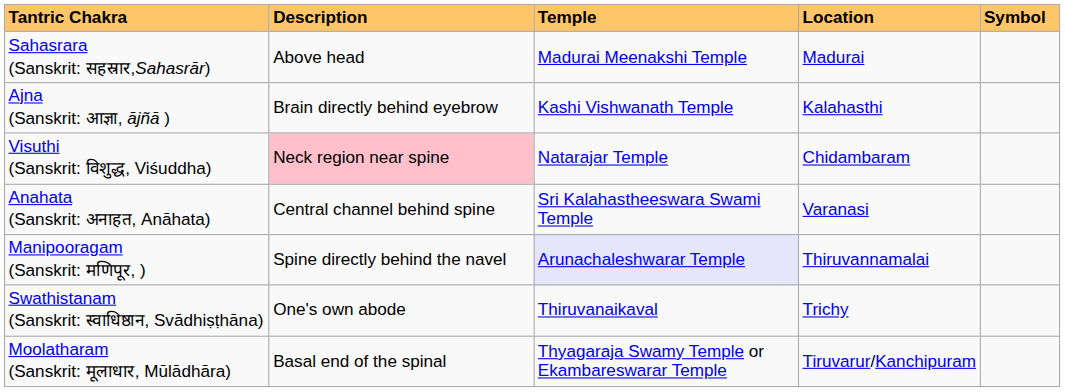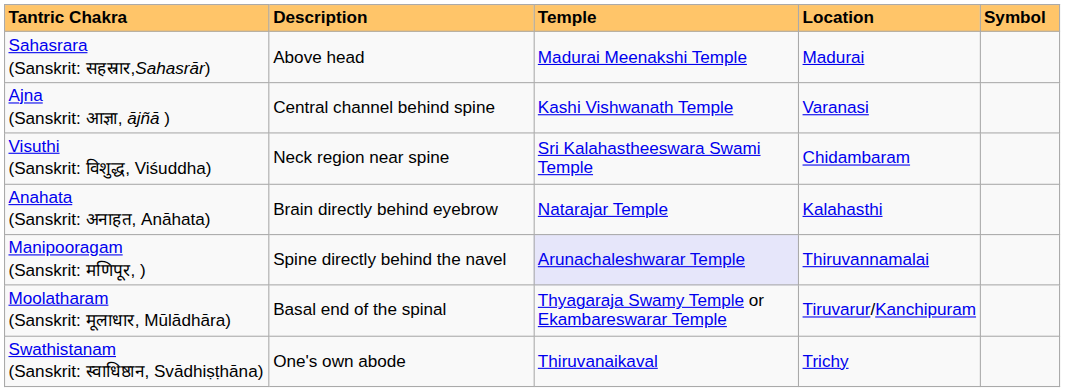Ajna (Sanskrit: आज्ञा, ājñā ) | Description: Brain directly behind eyebrow -> Central channel behind spine
Ajna (Sanskrit: आज्ञा, ājñā ) | Location: Kalahasthi -> Varanasi
Visuthi (Sanskrit: विशुद्ध, Viśuddha) | Description: pink background -> no background
Visuthi (Sanskrit: विशुद्ध, Viśuddha) | Temple: Natarajar Temple -> Sri Kalahastheeswara Swami Temple
Anahata (Sanskrit: अनाहत, Anāhata) | Description: Central channel behind spine -> Brain directly behind eyebrow
Anahata (Sanskrit: अनाहत, Anāhata) | Temple: Sri Kalahastheeswara Swami Temple -> Natarajar Temple
Anahata (Sanskrit: अनाहत, Anāhata) | Location: Varanasi -> Kalahasthi
rows swapped: Swathistanam (Sanskrit: स्वाधिष्ठान, Svādhiṣṭhāna) <-> Moolatharam (Sanskrit: मूलाधार, Mūlādhāra)
